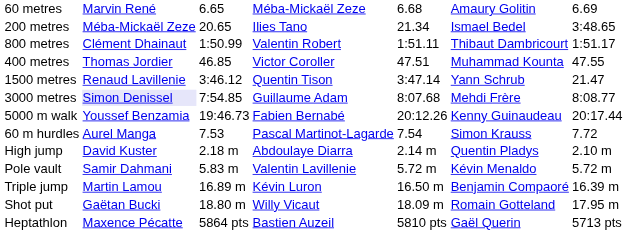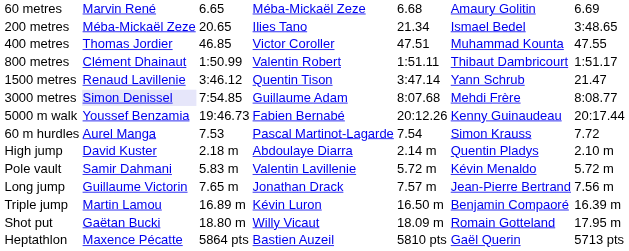rows swapped: 400 metres <-> 800 metres
+ row: Long jump | Guillaume Victorin | 7.65 m | Jonathan Drack | 7.57 m | Jean-Pierre Bertrand | 7.56 m
